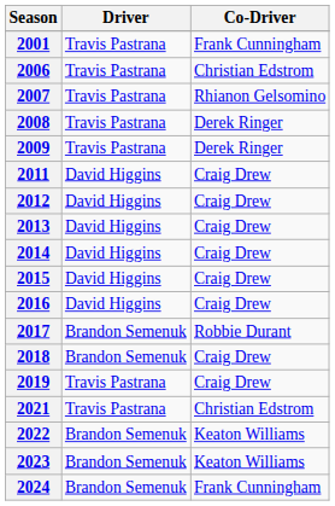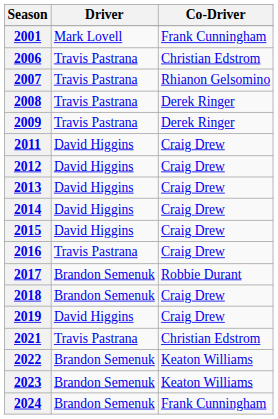2001 | Driver: Travis Pastrana -> Mark Lovell
2016 | Driver: David Higgins -> Travis Pastrana
2019 | Driver: Travis Pastrana -> David Higgins
